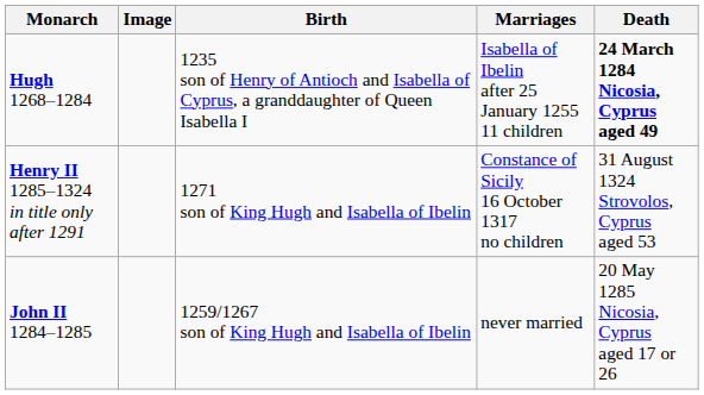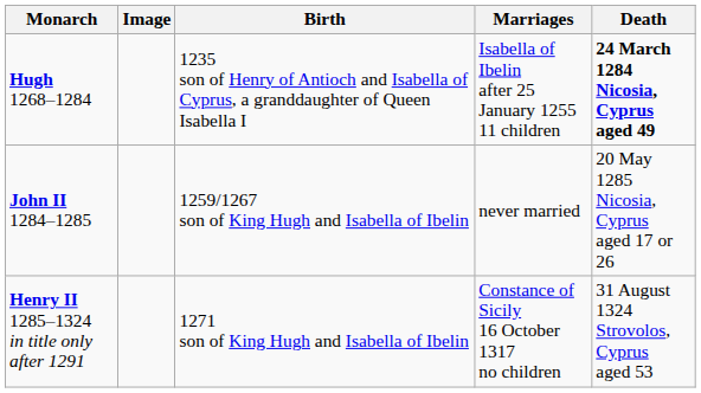rows swapped: John II 1284–1285 <-> Henry II 1285–1324 in title only after 1291
